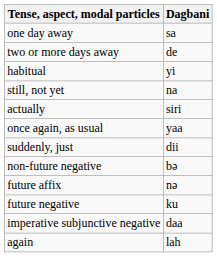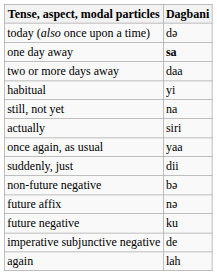+ row: today (also once upon a time) | də
one day away | Dagbani: normal -> bold
two or more days away | Dagbani: de -> daa
imperative subjunctive negative | Dagbani: daa -> de
